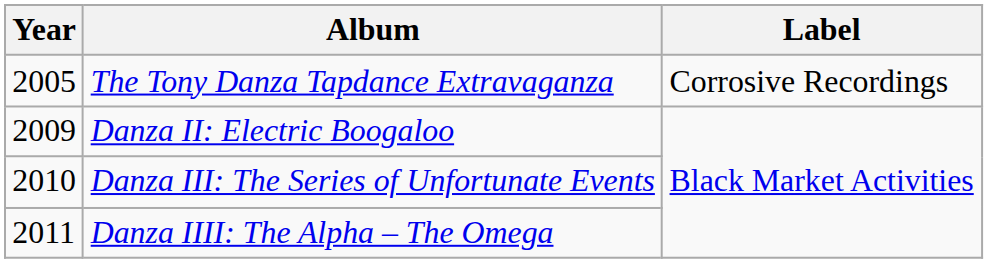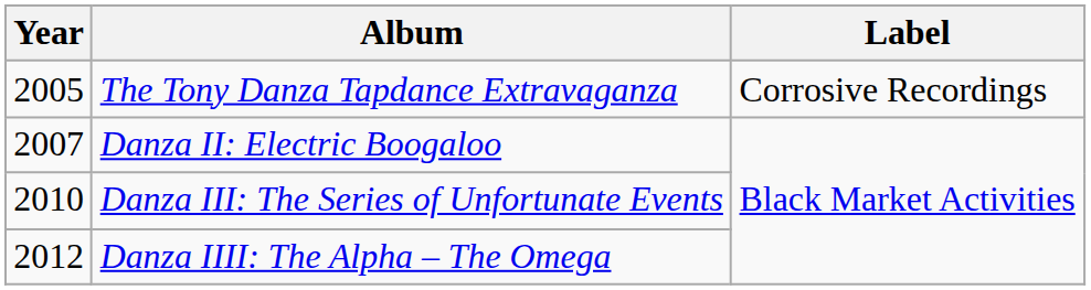Danza II: Electric Boogaloo | Year: 2009 -> 2007
Danza IIII: The Alpha – The Omega | Year: 2011 -> 2012
